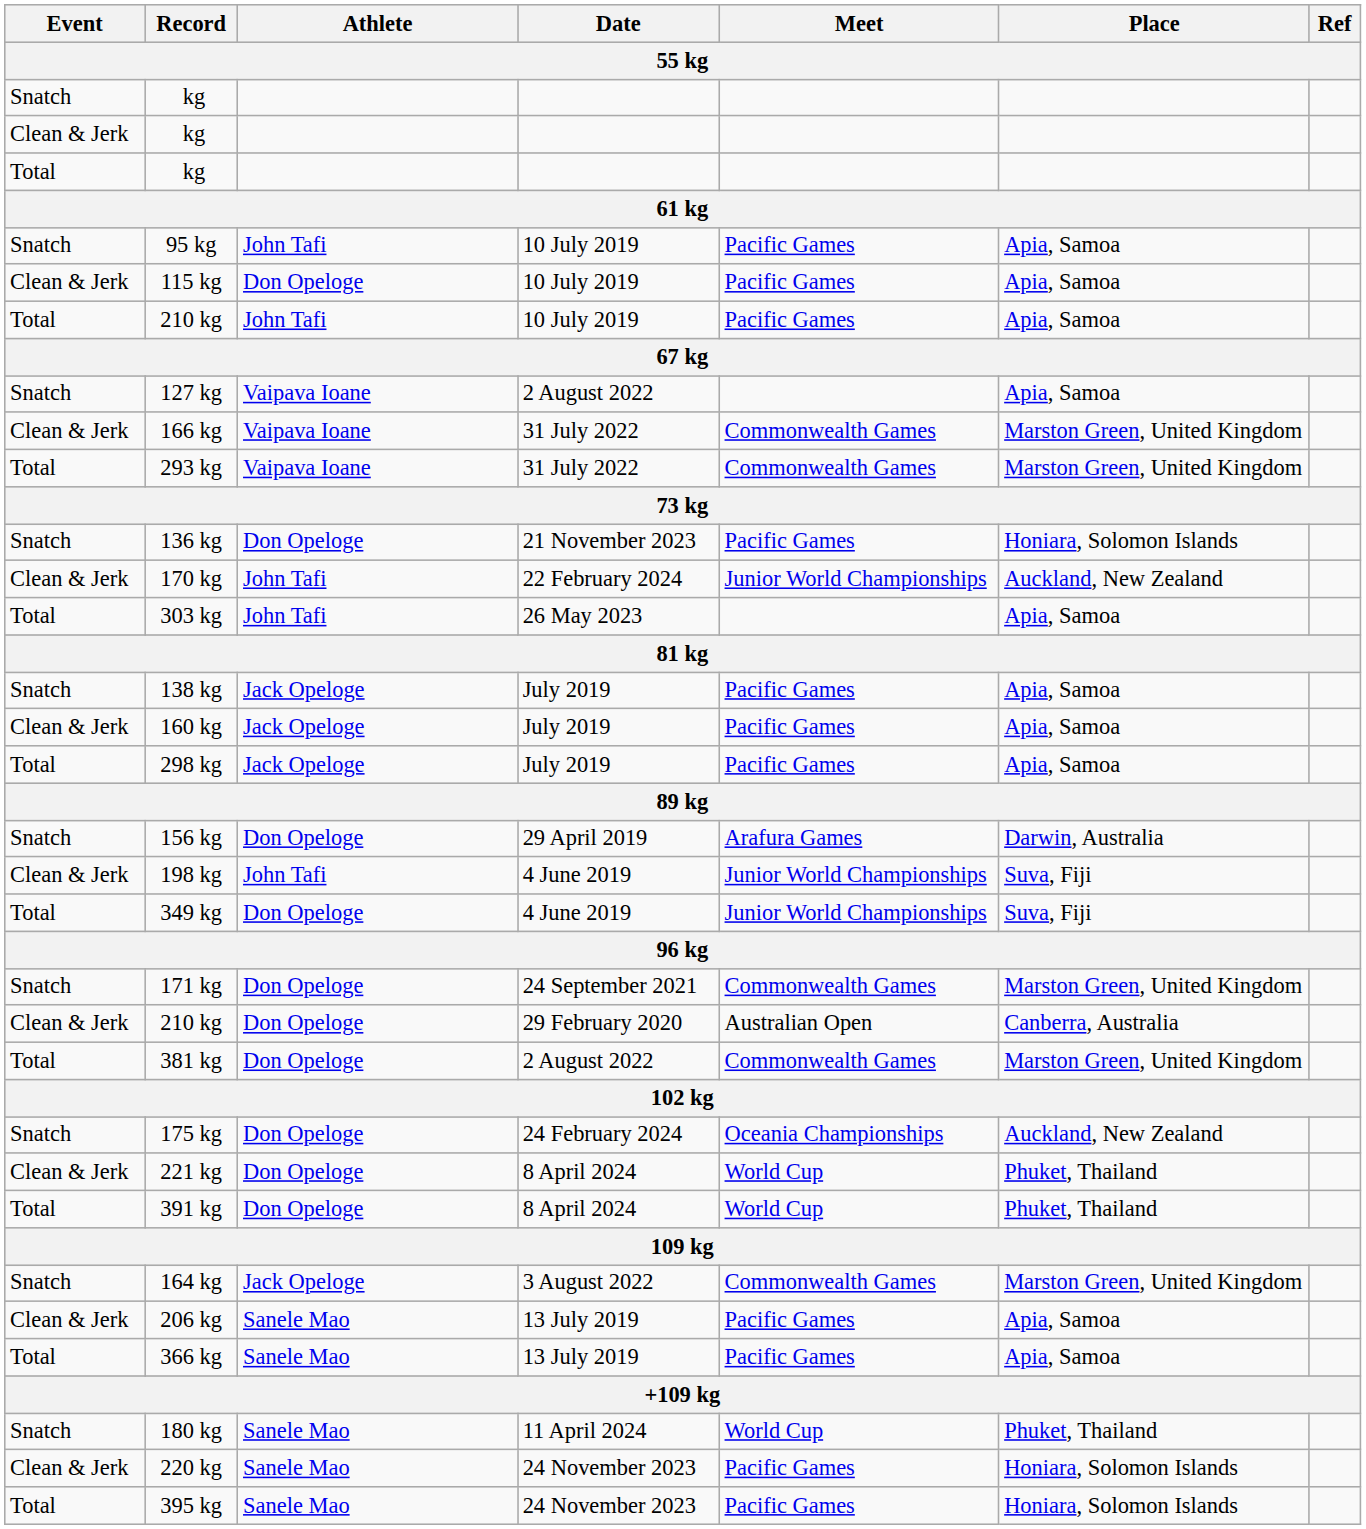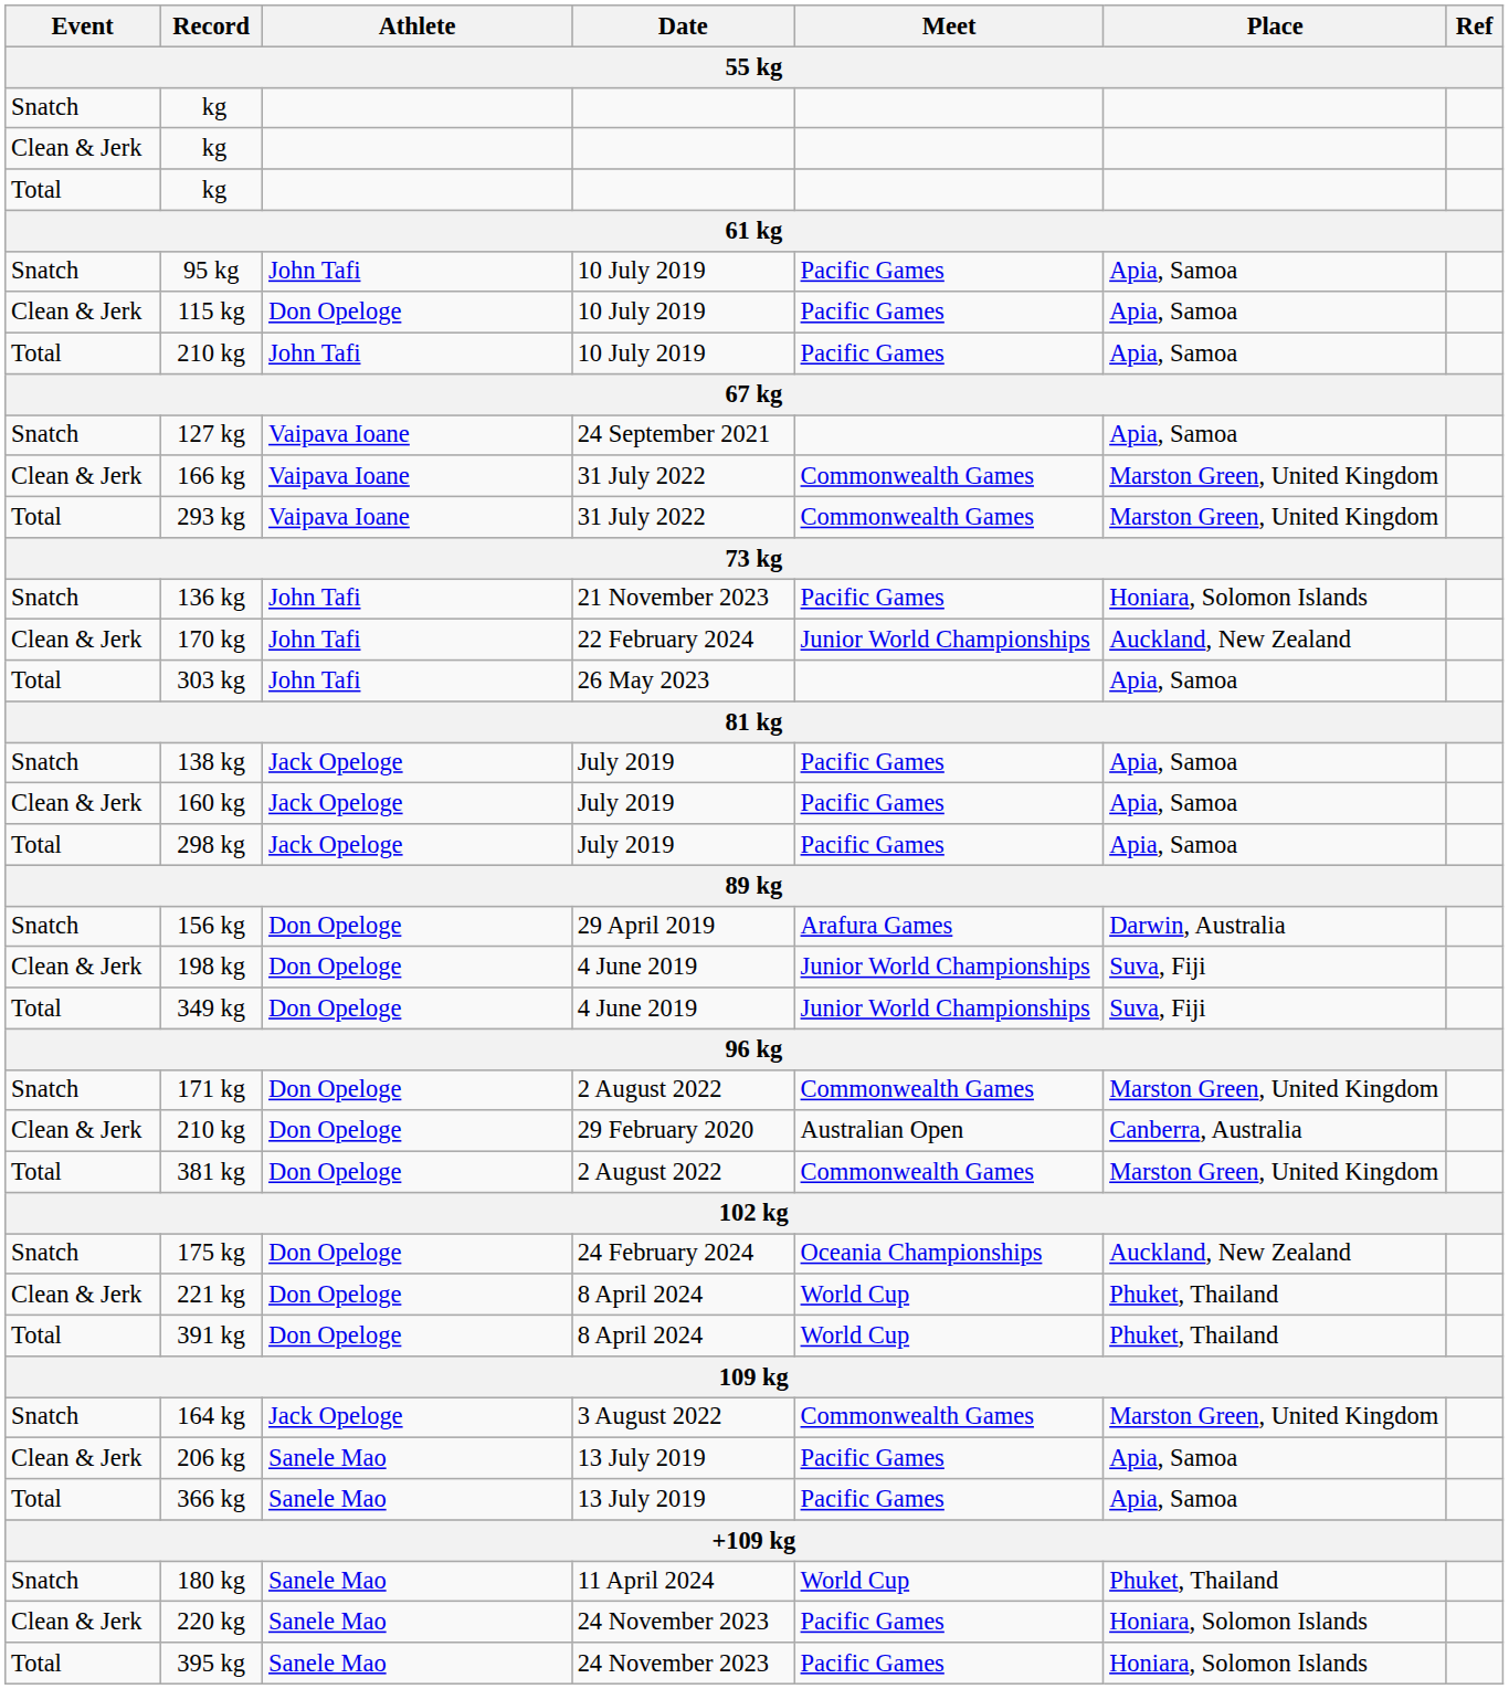127 kg | Date / 55 kg: 2 August 2022 -> 24 September 2021
136 kg | Athlete / 55 kg: Don Opeloge -> John Tafi
198 kg | Athlete / 55 kg: John Tafi -> Don Opeloge
171 kg | Date / 55 kg: 24 September 2021 -> 2 August 2022
